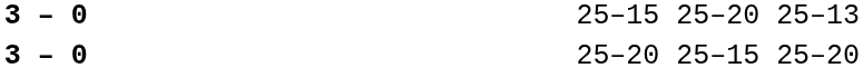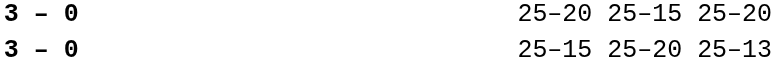rows swapped: 25–20 25–15 25–20 <-> 25–15 25–20 25–13
